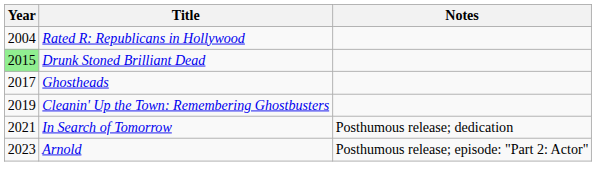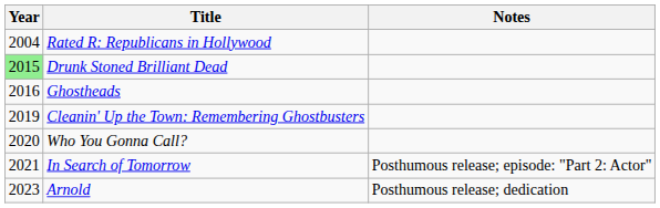Ghostheads | Year: 2017 -> 2016
+ row: 2020 | Who You Gonna Call?
In Search of Tomorrow | Notes: Posthumous release; dedication -> Posthumous release; episode: "Part 2: Actor"
Arnold | Notes: Posthumous release; episode: "Part 2: Actor" -> Posthumous release; dedication
